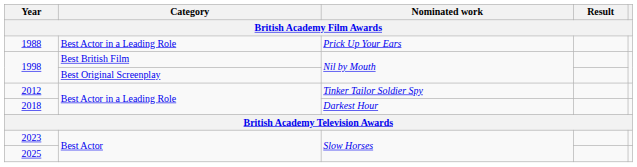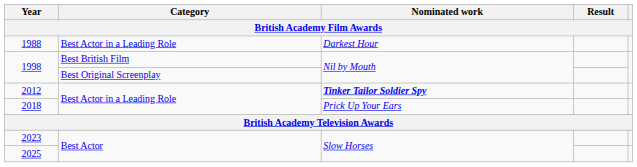1988 | Nominated work: Prick Up Your Ears -> Darkest Hour
2012 | Nominated work: normal -> bold
2018 | Nominated work: Darkest Hour -> Prick Up Your Ears
